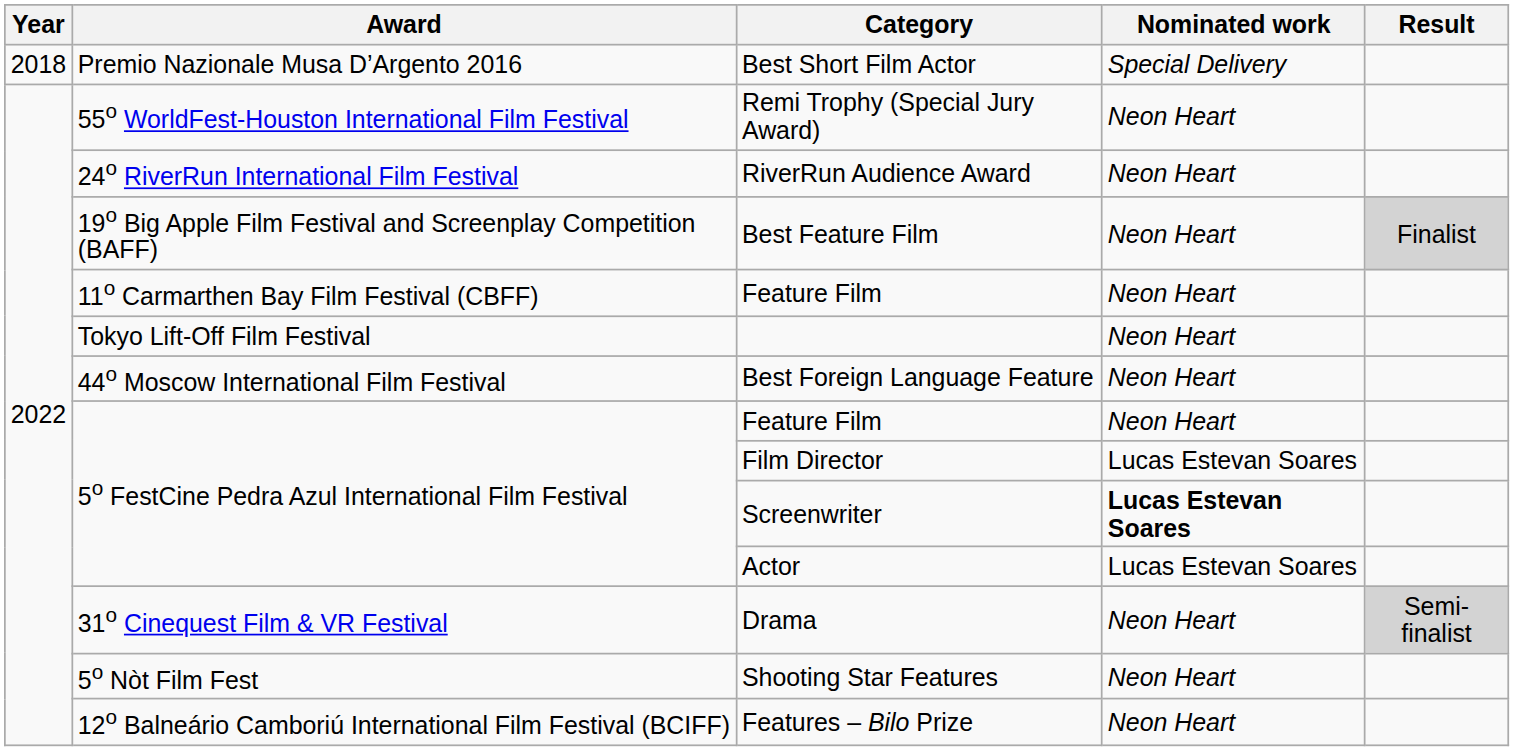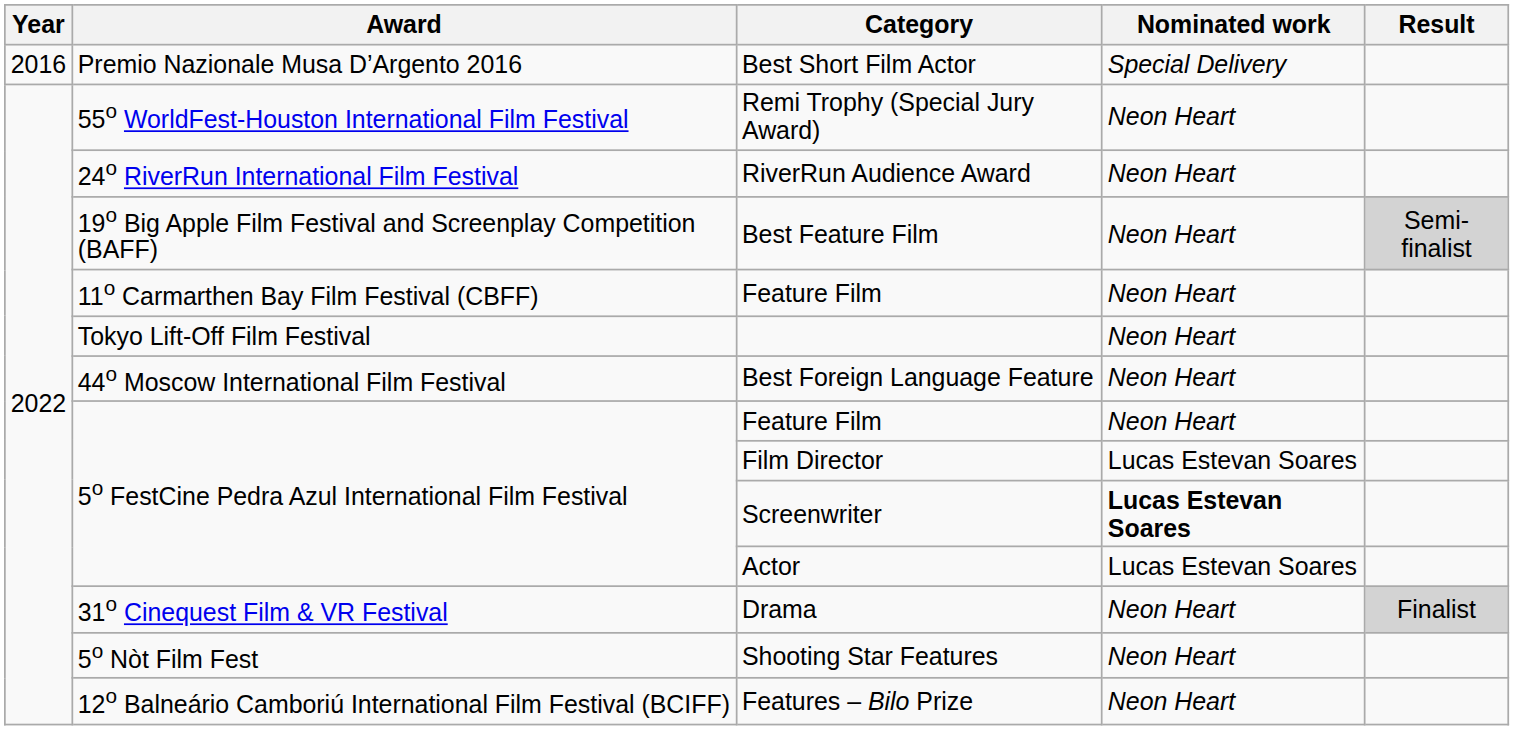Best Short Film Actor | Year: 2018 -> 2016
Best Feature Film | Result: Finalist -> Semi-finalist
Drama | Result: Semi-finalist -> Finalist
